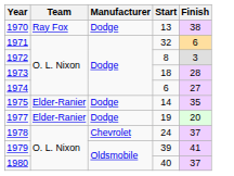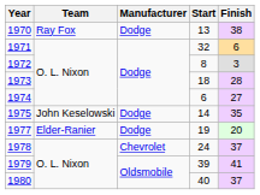1975 | Team: Elder-Ranier -> John Keselowski
